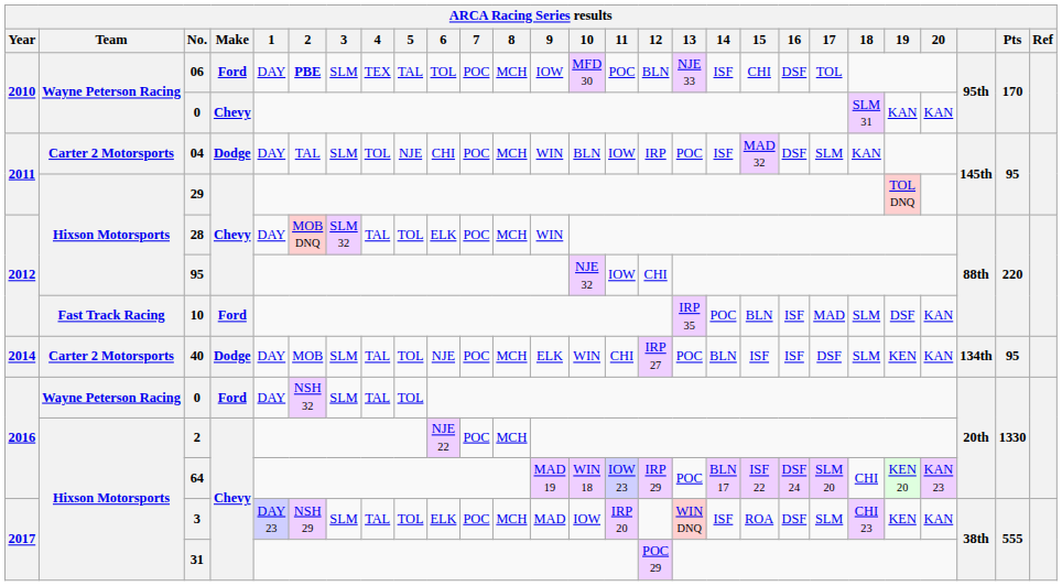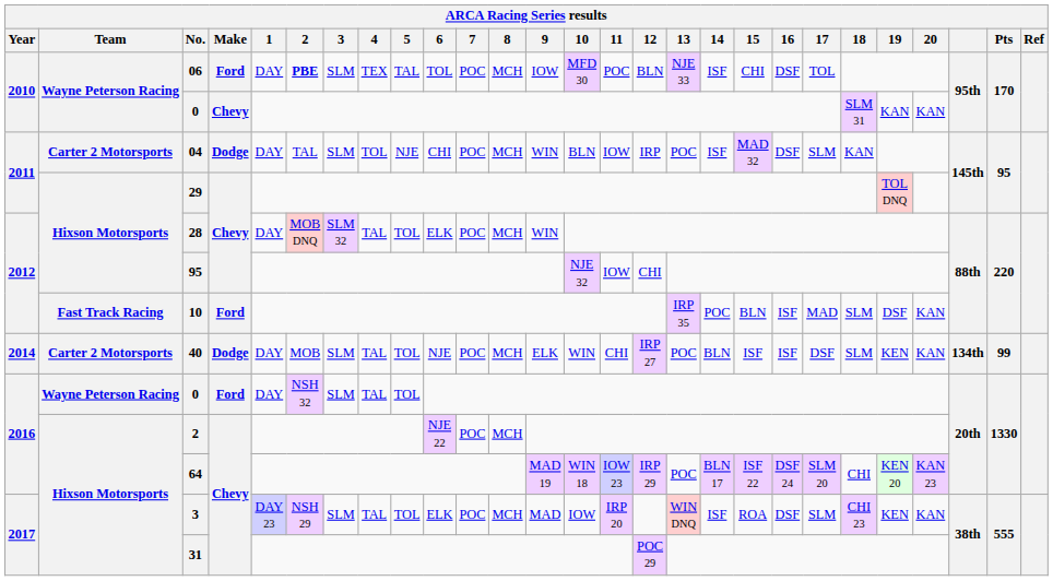40 | Pts: 95 -> 99
